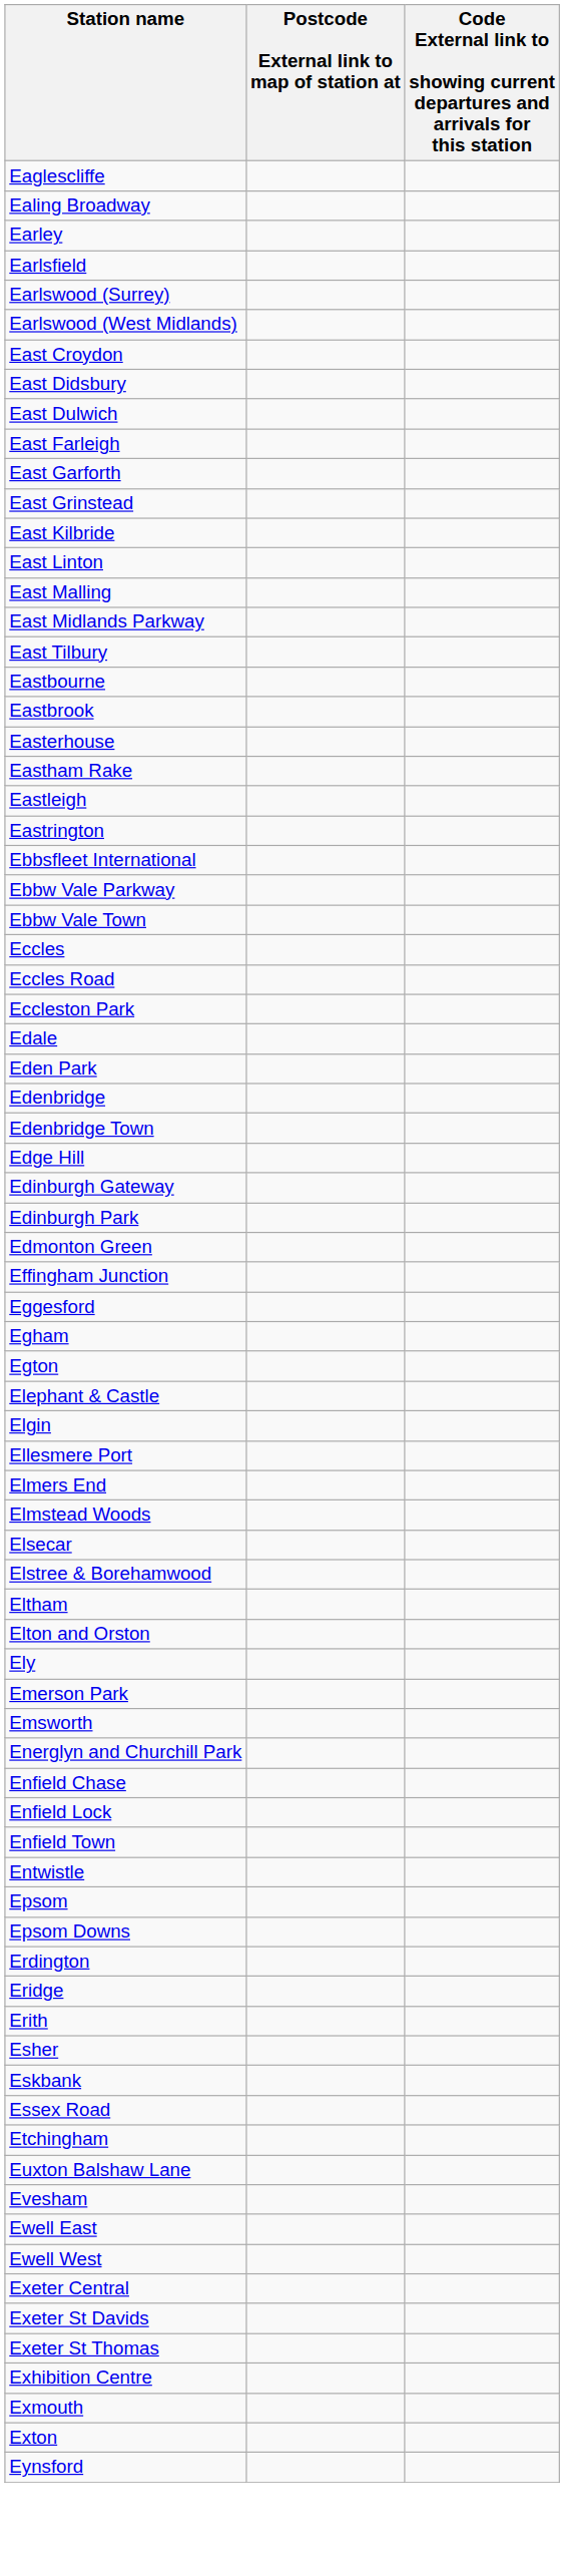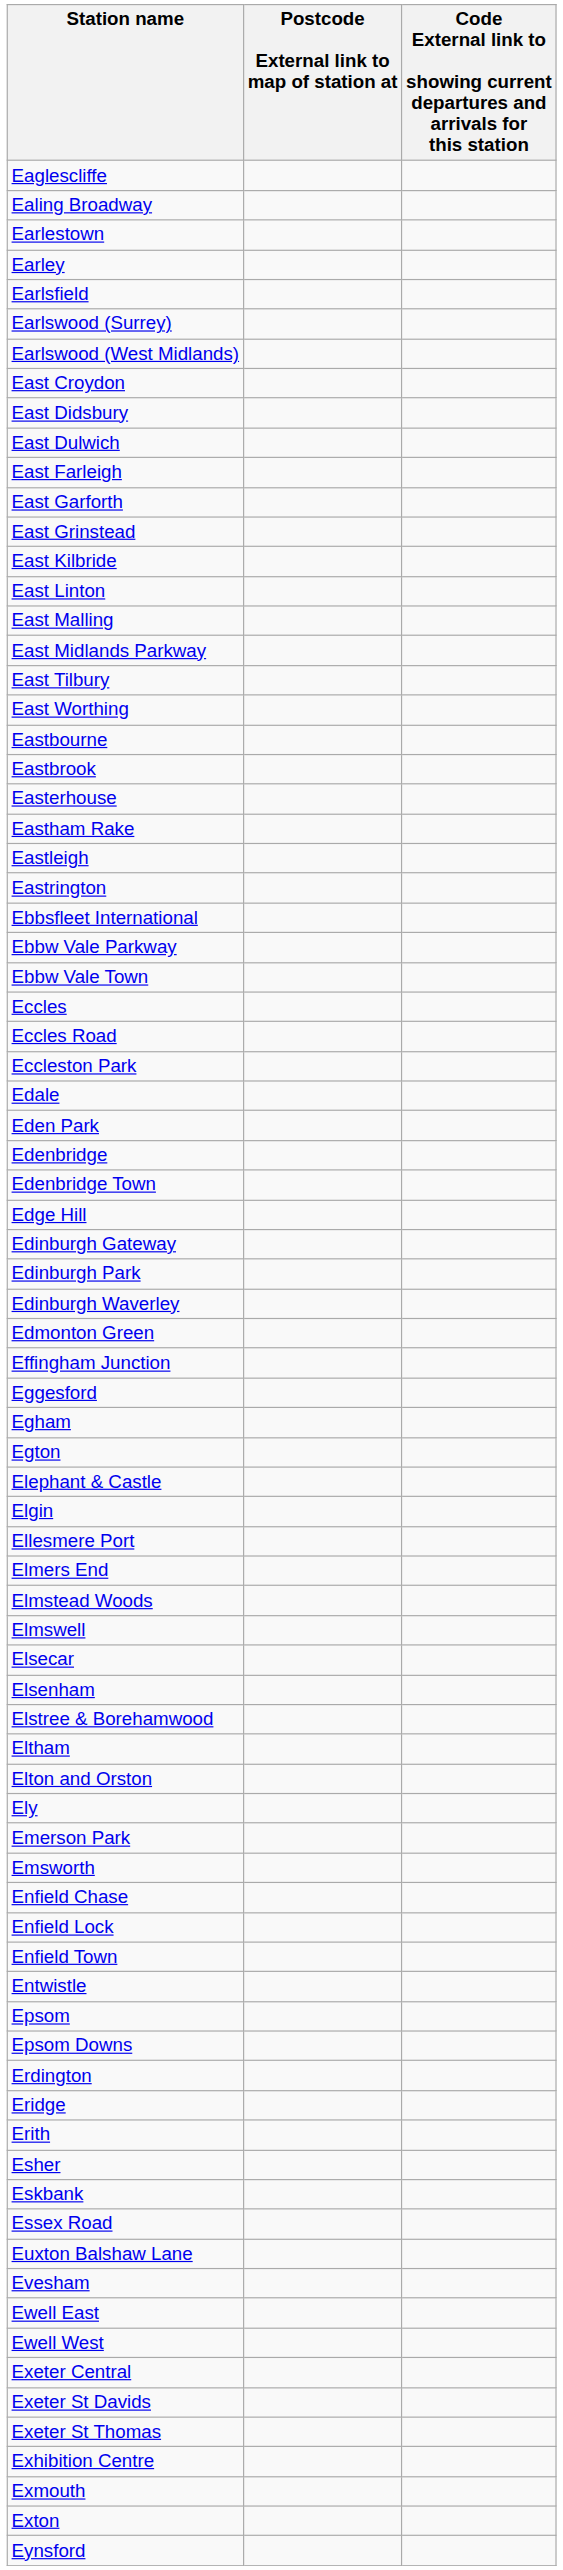+ row: Earlestown
+ row: East Worthing
+ row: Edinburgh Waverley
+ row: Elmswell
+ row: Elsenham
- row: Energlyn and Churchill Park
- row: Etchingham
